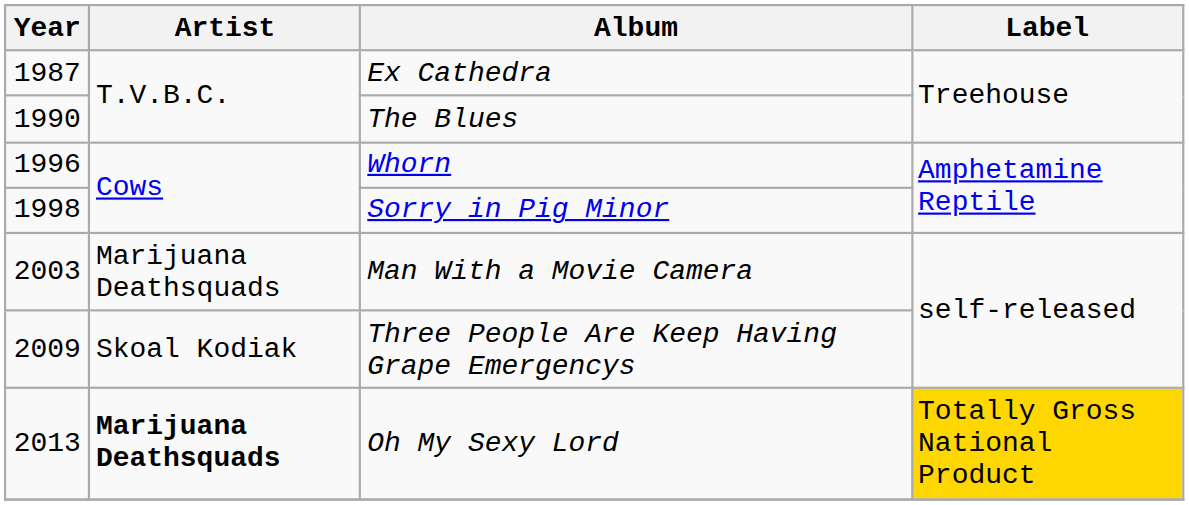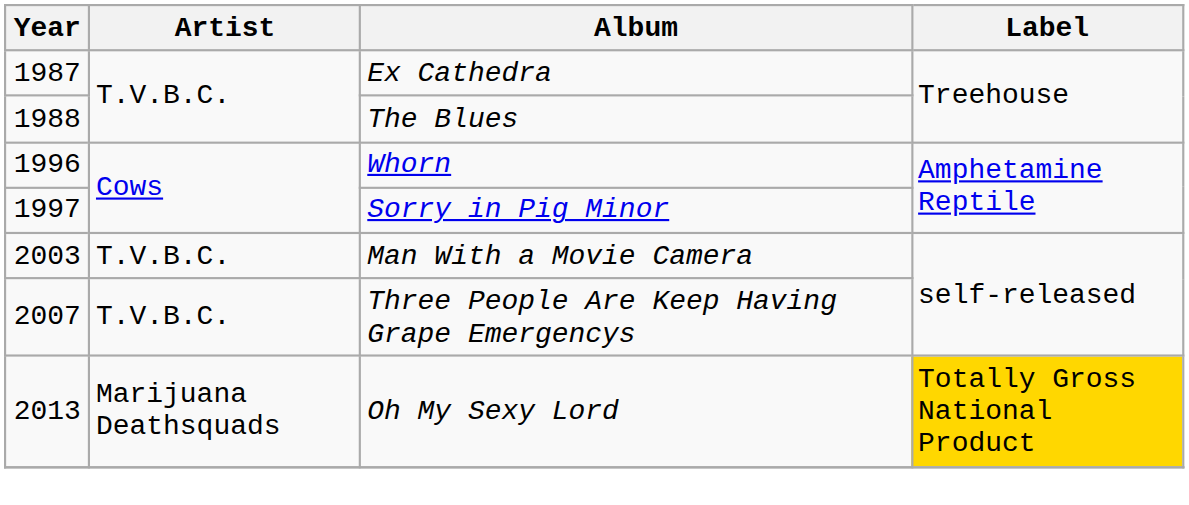The Blues | Year: 1990 -> 1988
Sorry in Pig Minor | Year: 1998 -> 1997
Man With a Movie Camera | Artist: Marijuana Deathsquads -> T.V.B.C.
Three People Are Keep Having Grape Emergencys | Year: 2009 -> 2007
Three People Are Keep Having Grape Emergencys | Artist: Skoal Kodiak -> T.V.B.C.
Oh My Sexy Lord | Artist: bold -> normal
